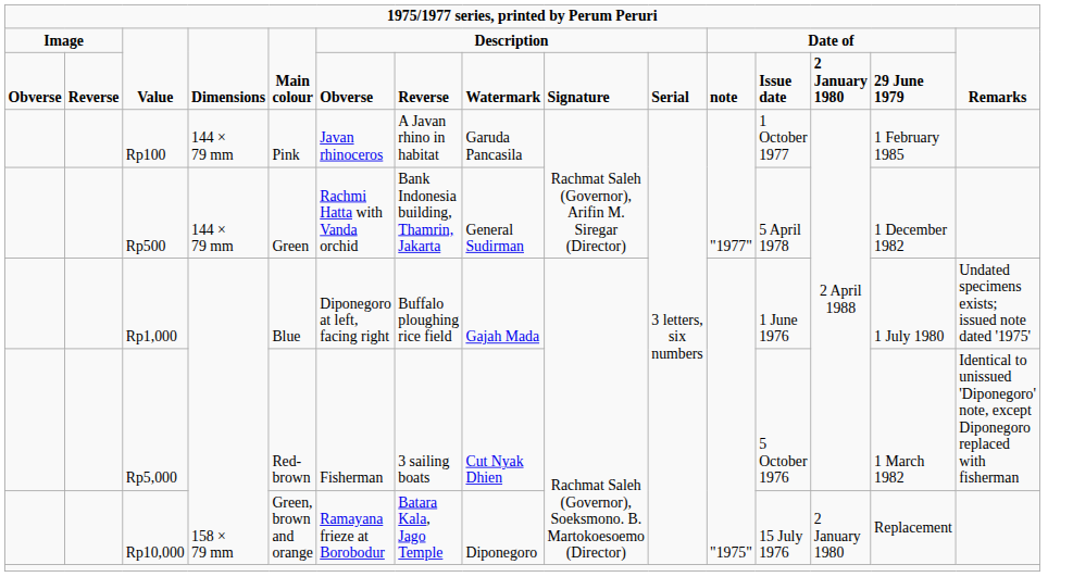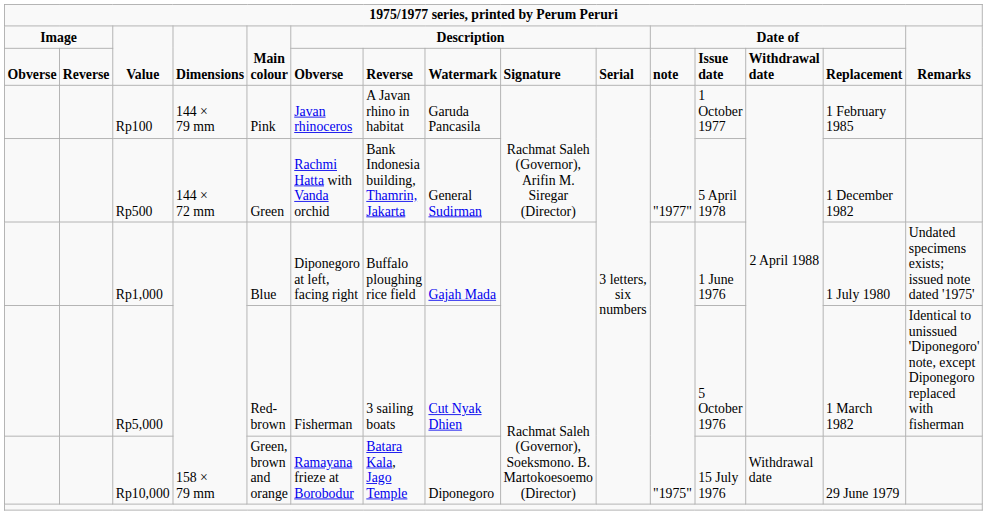Obverse / Value | column 13: 2 January 1980 -> Withdrawal date
Obverse / Value | column 14: 29 June 1979 -> Replacement
Rp500 | column 4: 144 × 79 mm -> 144 × 72 mm
Rp10,000 | column 13: 2 January 1980 -> Withdrawal date
Rp10,000 | column 14: Replacement -> 29 June 1979
